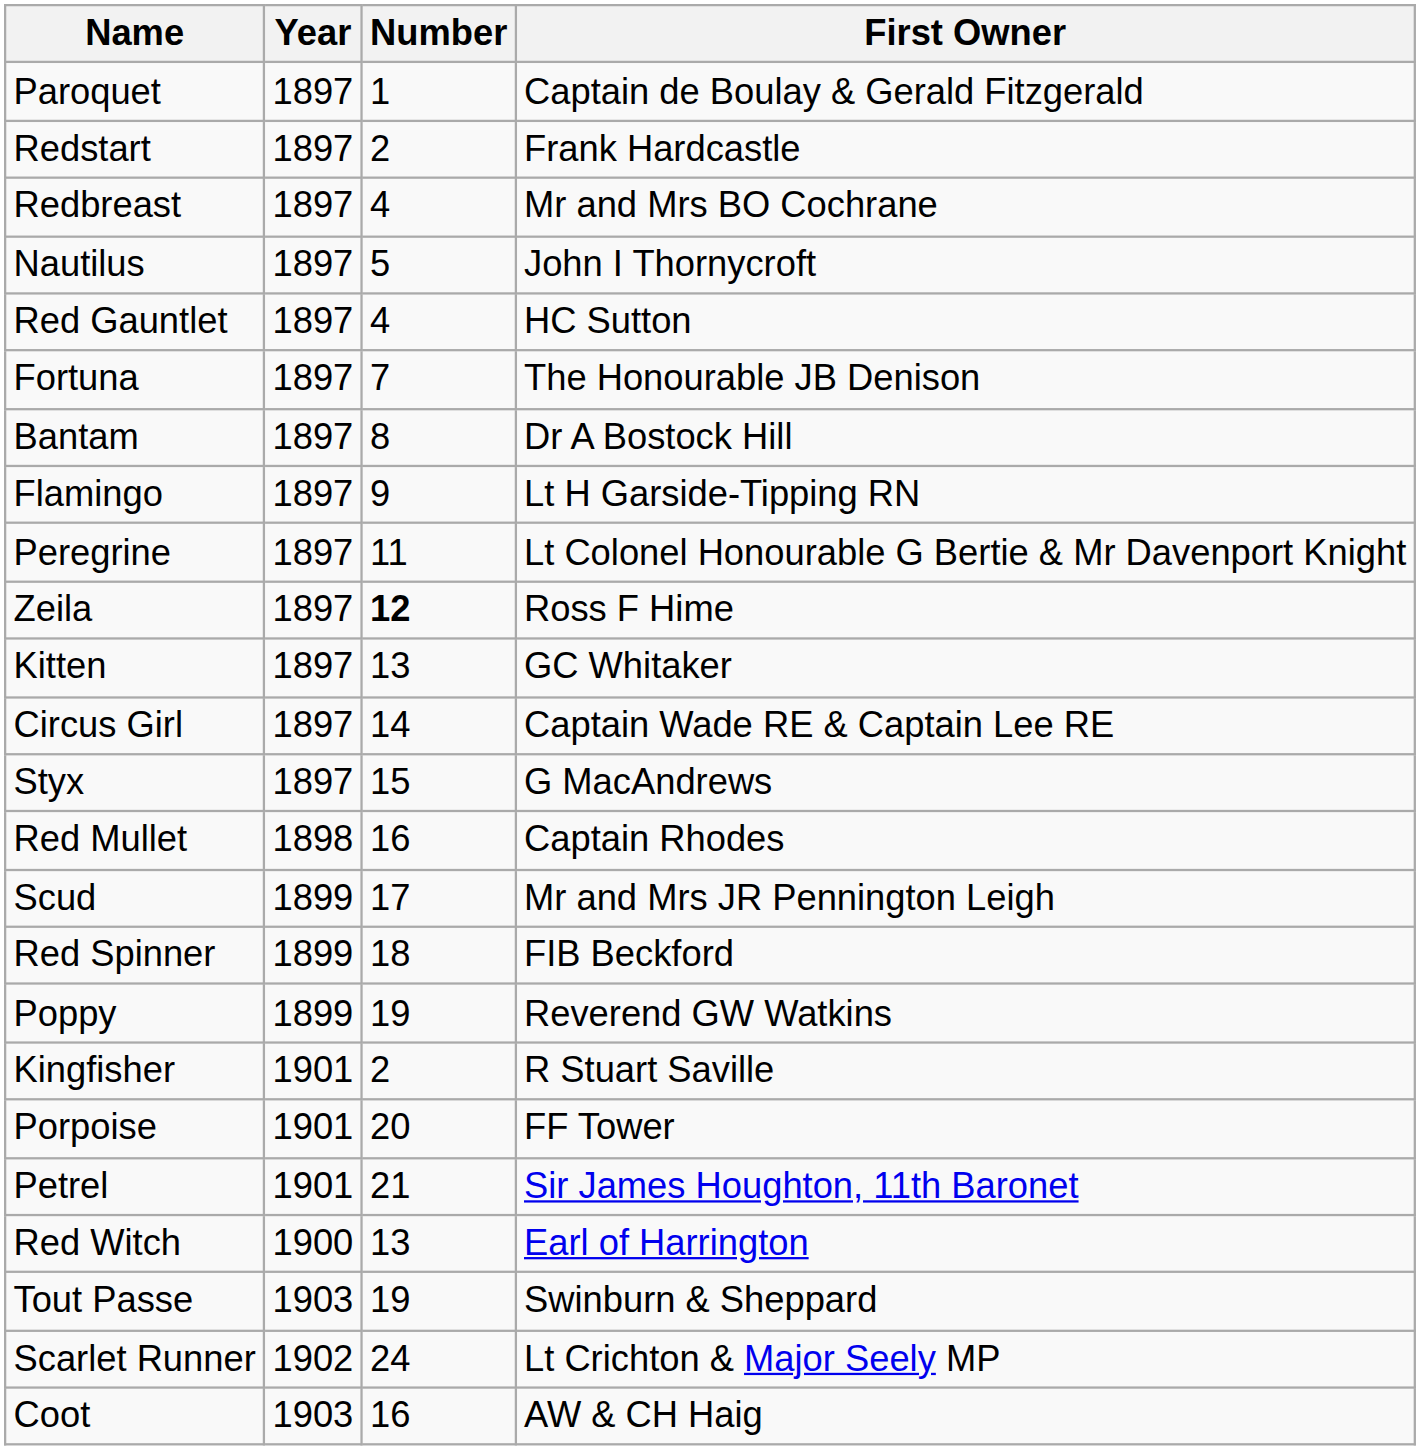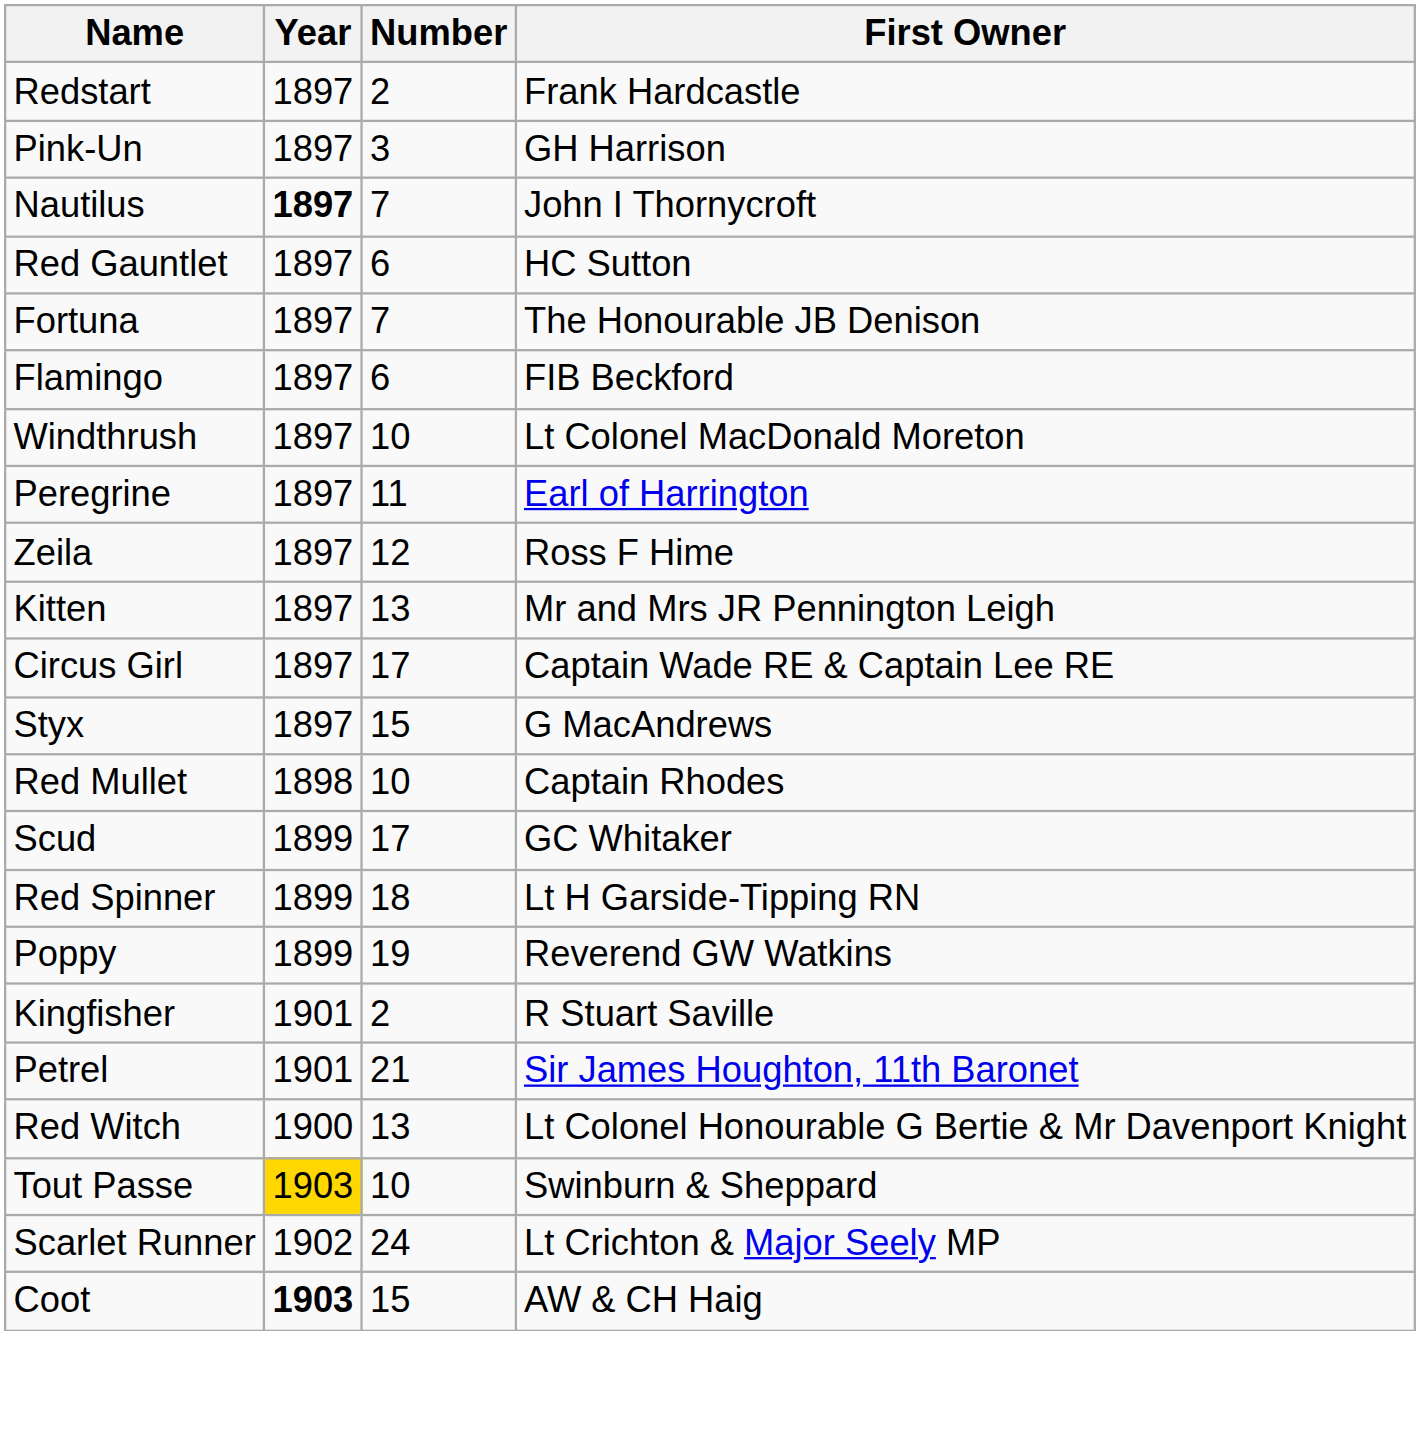- row: Paroquet | 1897 | 1 | Captain de Boulay & Gerald Fitzgerald
+ row: Pink-Un | 1897 | 3 | GH Harrison
- row: Redbreast | 1897 | 4 | Mr and Mrs BO Cochrane
Nautilus | Year: normal -> bold
Nautilus | Number: 5 -> 7
Red Gauntlet | Number: 4 -> 6
- row: Bantam | 1897 | 8 | Dr A Bostock Hill
Flamingo | Number: 9 -> 6
Flamingo | First Owner: Lt H Garside-Tipping RN -> FIB Beckford
+ row: Windthrush | 1897 | 10 | Lt Colonel MacDonald Moreton
Peregrine | First Owner: Lt Colonel Honourable G Bertie & Mr Davenport Knight -> Earl of Harrington
Zeila | Number: bold -> normal
Kitten | First Owner: GC Whitaker -> Mr and Mrs JR Pennington Leigh
Circus Girl | Number: 14 -> 17
Red Mullet | Number: 16 -> 10
Scud | First Owner: Mr and Mrs JR Pennington Leigh -> GC Whitaker
Red Spinner | First Owner: FIB Beckford -> Lt H Garside-Tipping RN
- row: Porpoise | 1901 | 20 | FF Tower
Red Witch | First Owner: Earl of Harrington -> Lt Colonel Honourable G Bertie & Mr Davenport Knight
Tout Passe | Year: no background -> gold background
Tout Passe | Number: 19 -> 10
Coot | Year: normal -> bold
Coot | Number: 16 -> 15
